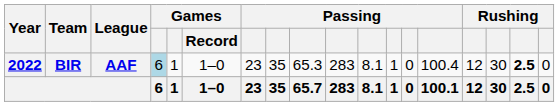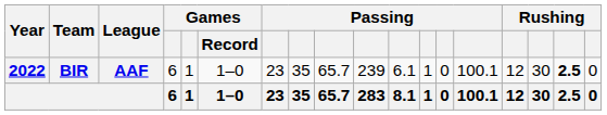BIR | column 4: lightblue background -> no background
BIR | column 9: 65.3 -> 65.7
BIR | column 10: 283 -> 239
BIR | column 11: 8.1 -> 6.1
BIR | column 14: 100.4 -> 100.1
